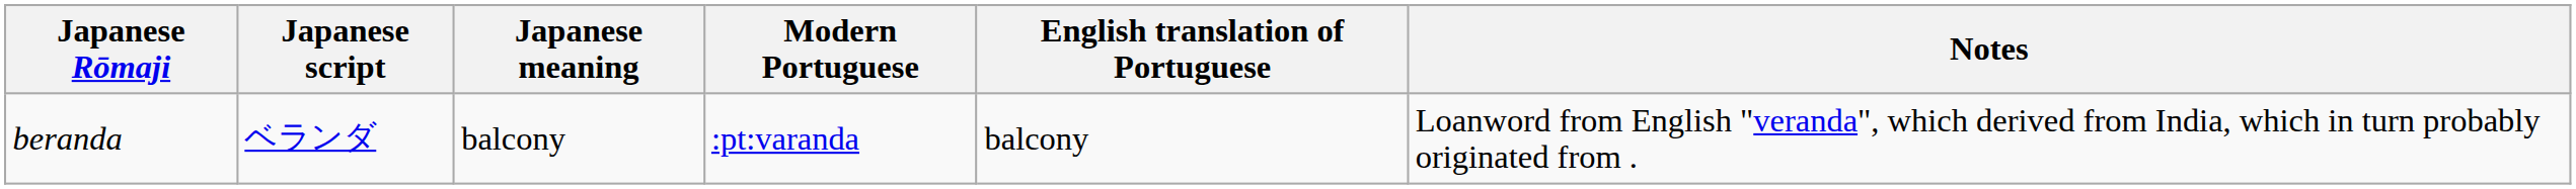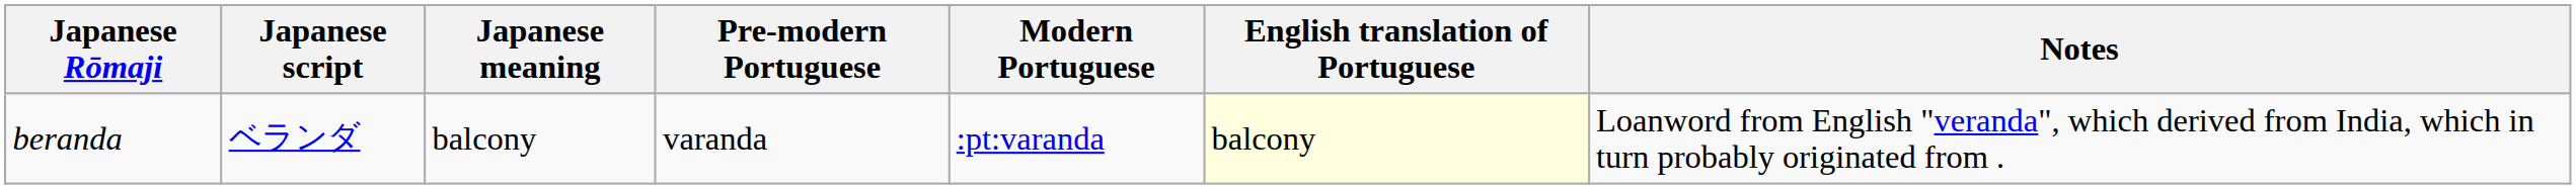+ column: Pre-modern Portuguese | varanda
beranda | English translation of Portuguese: no background -> lightyellow background
